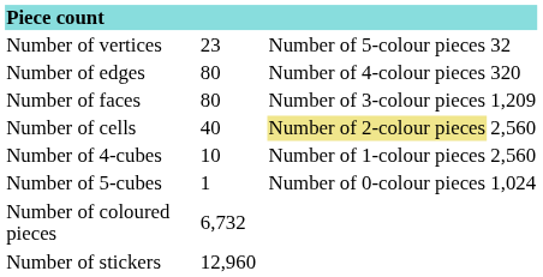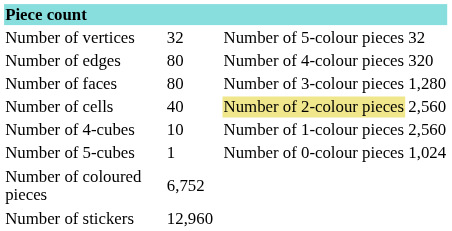Number of vertices | column 2: 23 -> 32
Number of faces | column 4: 1,209 -> 1,280
Number of coloured pieces | column 2: 6,732 -> 6,752
